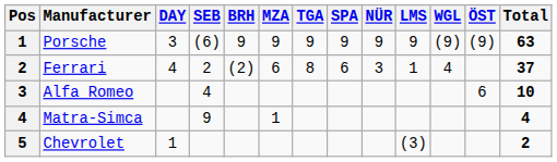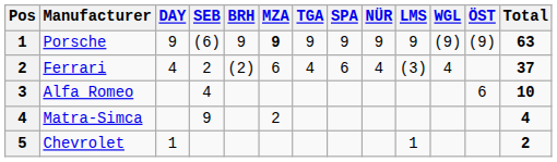Porsche | DAY: 3 -> 9
Porsche | MZA: normal -> bold
Ferrari | TGA: 8 -> 4
Ferrari | NÜR: 3 -> 4
Ferrari | LMS: 1 -> (3)
Matra-Simca | MZA: 1 -> 2
Chevrolet | LMS: (3) -> 1
